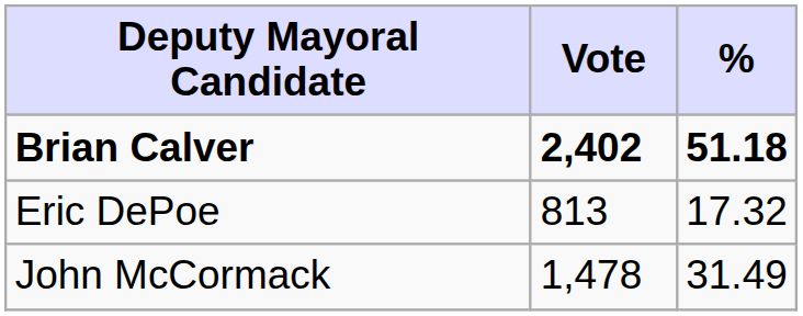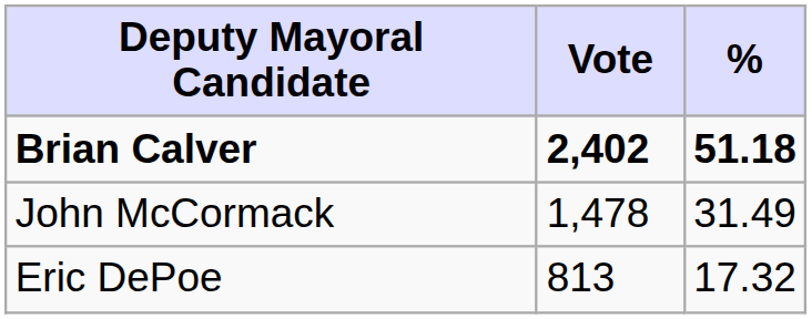rows swapped: John McCormack <-> Eric DePoe
